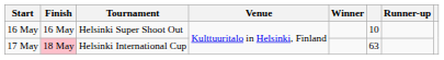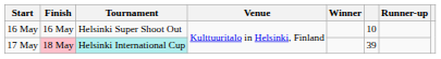17 May | Tournament: no background -> paleturquoise background
17 May | column 6: 63 -> 39
